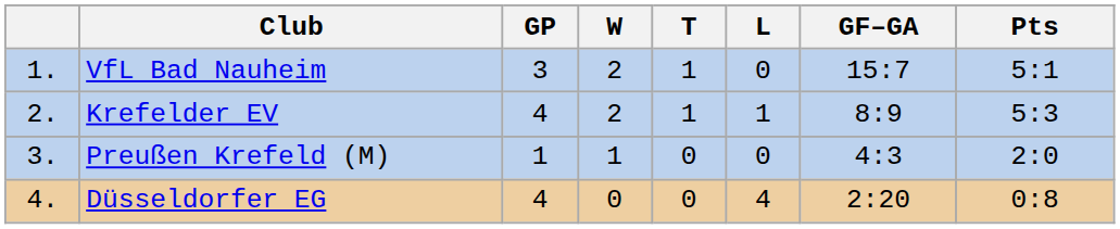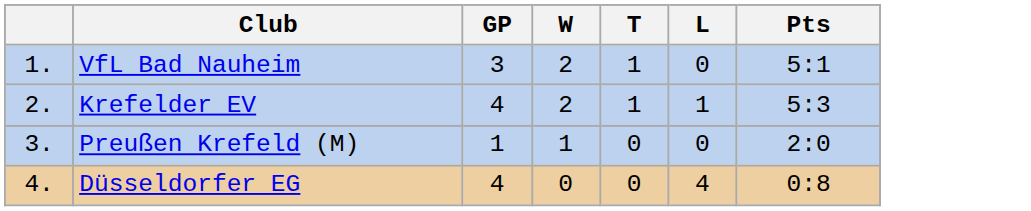- column: GF–GA | 15:7 | 8:9 | 4:3 | 2:20
